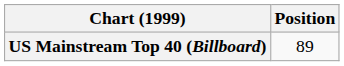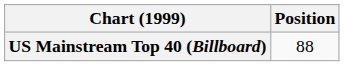US Mainstream Top 40 (Billboard) | Position: 89 -> 88
